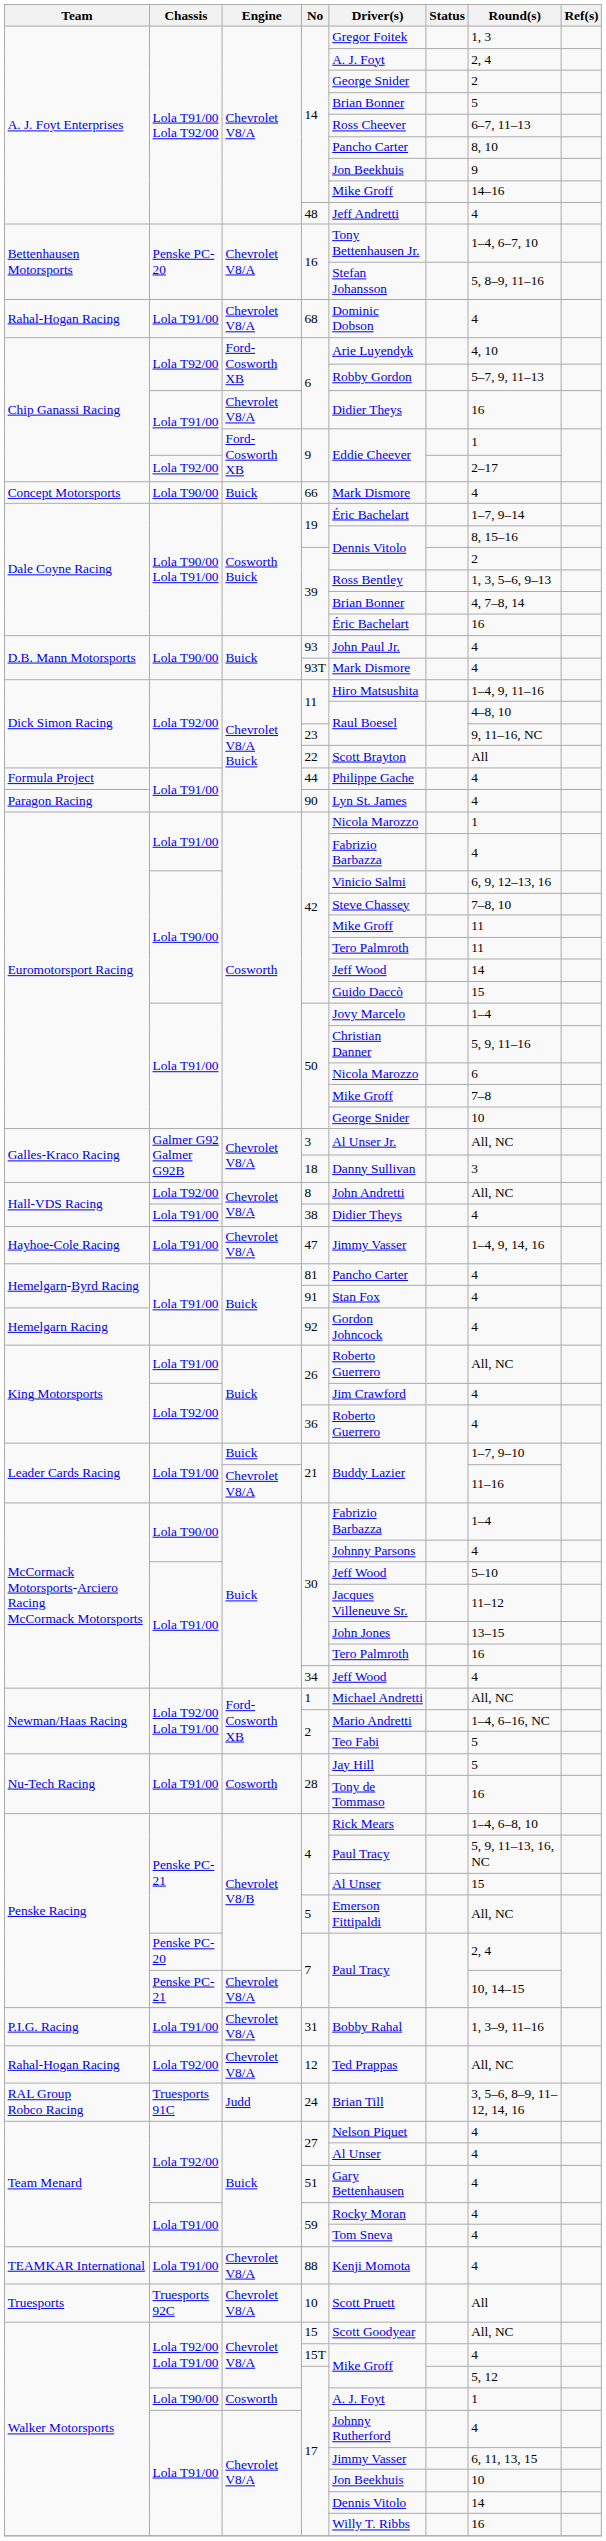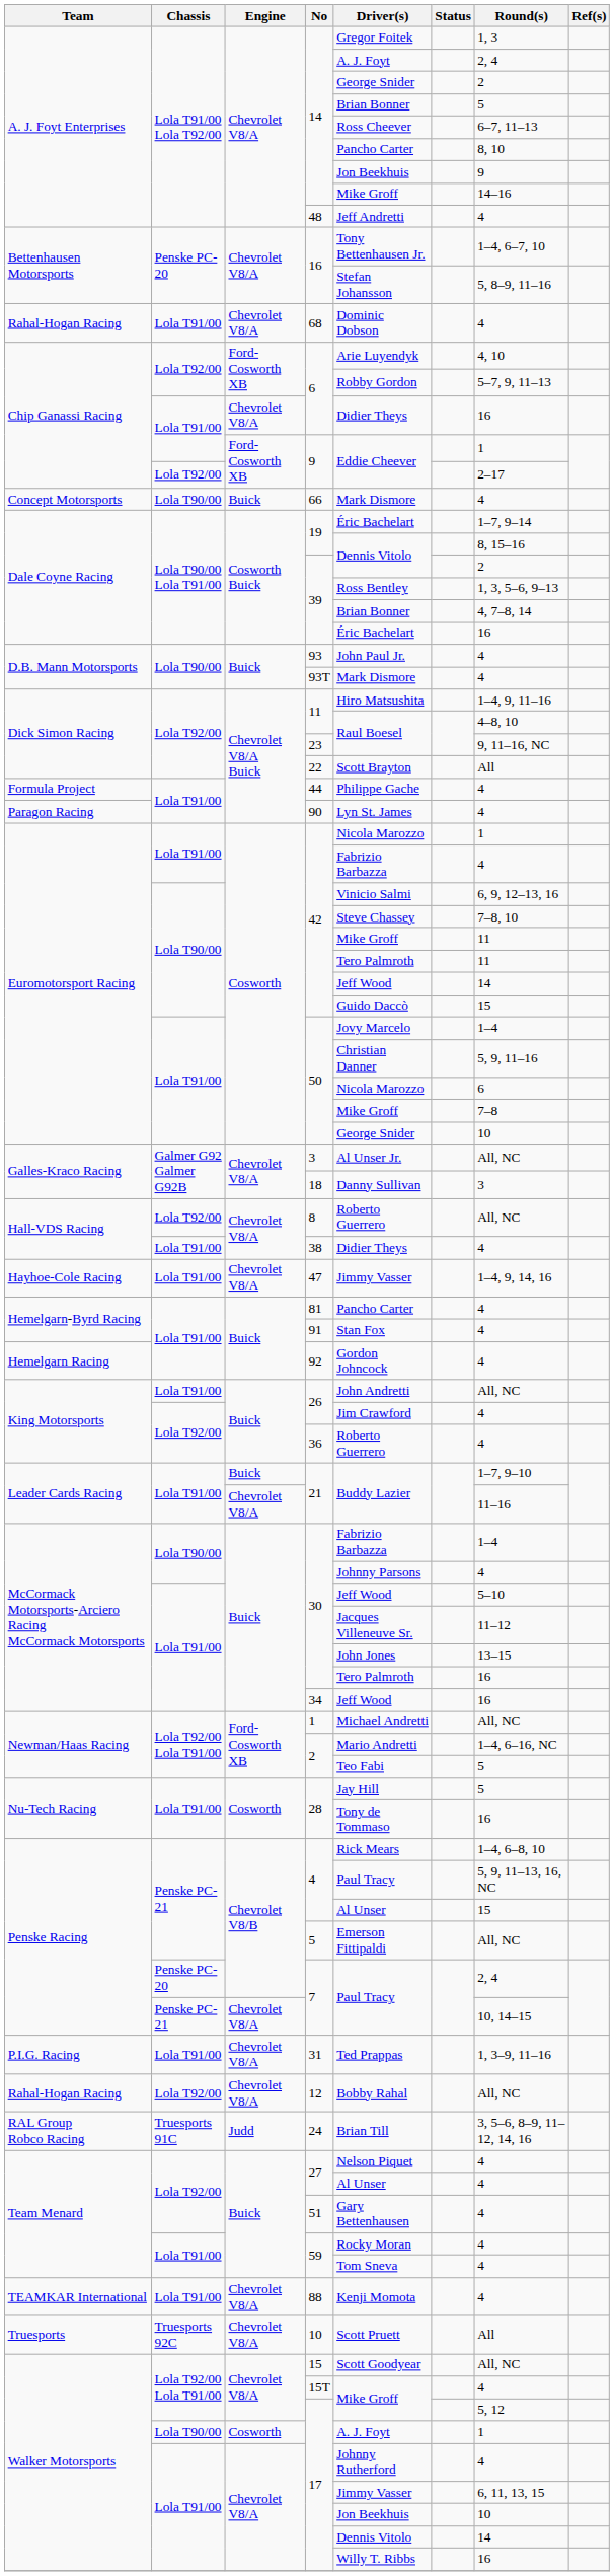8 | Driver(s): John Andretti -> Roberto Guerrero
Lola T91/00 / 26 | Driver(s): Roberto Guerrero -> John Andretti
34 | Round(s): 4 -> 16
31 | Driver(s): Bobby Rahal -> Ted Prappas
12 | Driver(s): Ted Prappas -> Bobby Rahal
